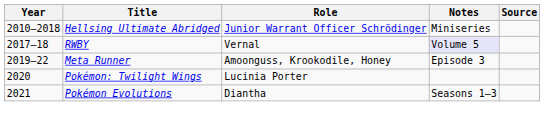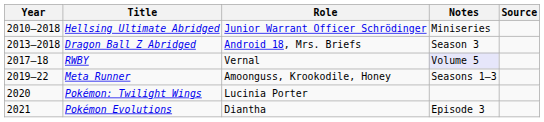+ row: 2013–2018 | Dragon Ball Z Abridged | Android 18, Mrs. Briefs | Season 3
Meta Runner | Notes: Episode 3 -> Seasons 1–3
Pokémon Evolutions | Notes: Seasons 1–3 -> Episode 3
